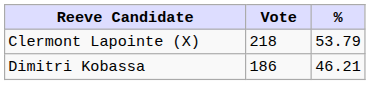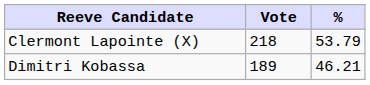Dimitri Kobassa | Vote: 186 -> 189
